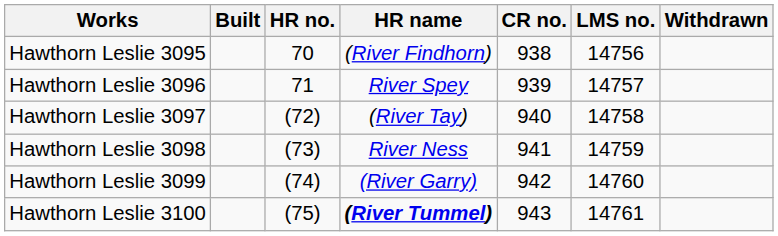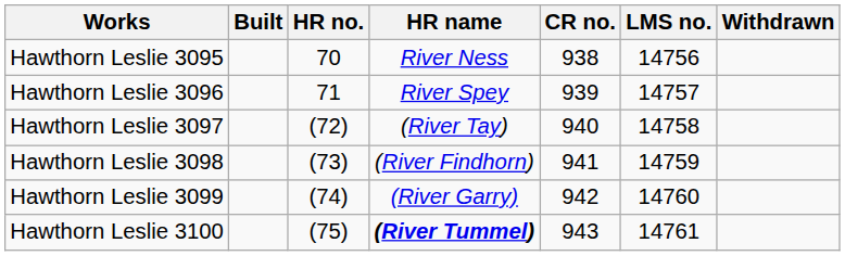Hawthorn Leslie 3095 | HR name: (River Findhorn) -> River Ness
Hawthorn Leslie 3098 | HR name: River Ness -> (River Findhorn)
